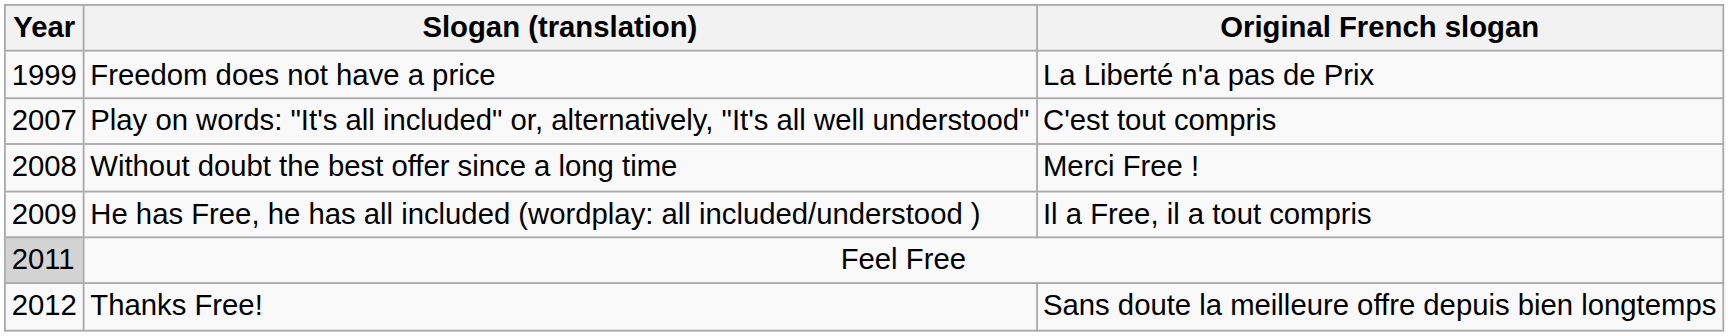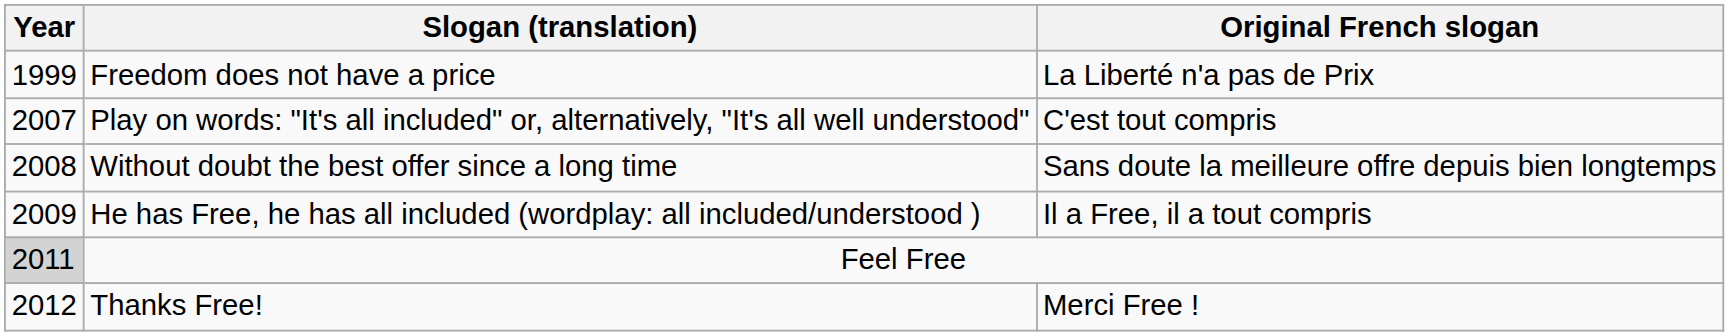Without doubt the best offer since a long time | Original French slogan: Merci Free ! -> Sans doute la meilleure offre depuis bien longtemps
Thanks Free! | Original French slogan: Sans doute la meilleure offre depuis bien longtemps -> Merci Free !
